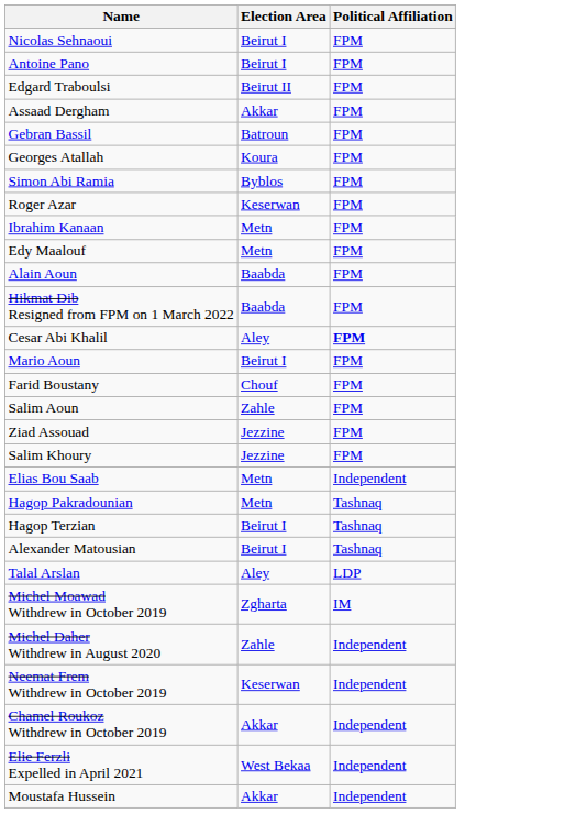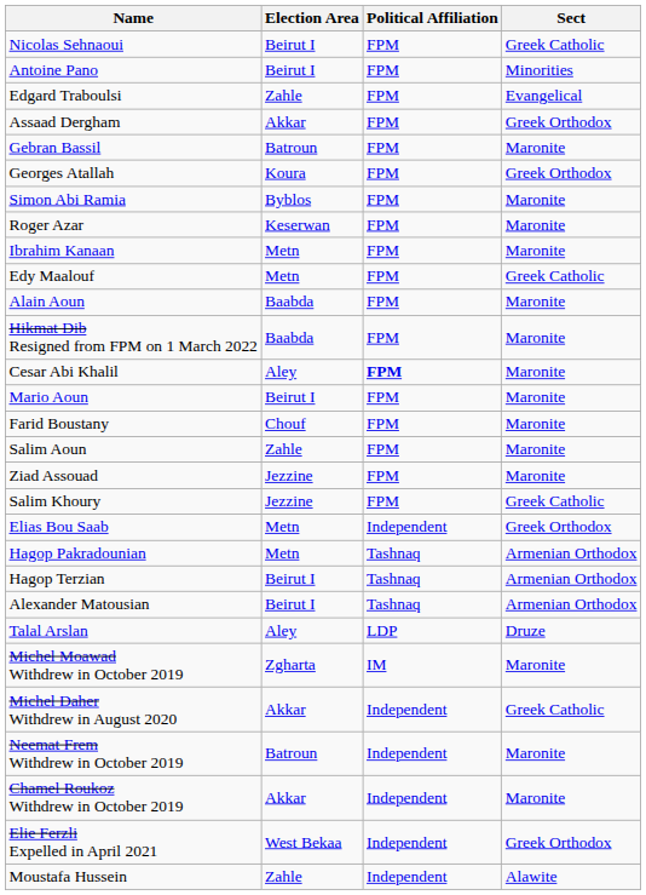+ column: Sect | Greek Catholic | Minorities | Evangelical | Greek Orthodox | Maronite | Greek Orthodox | Maronite | Maronite | Maronite | Greek Catholic | Maronite | Maronite | Maronite | Maronite | Maronite | Maronite | Maronite | Greek Catholic | Greek Orthodox | Armenian Orthodox | Armenian Orthodox | Armenian Orthodox | Druze | Maronite | Greek Catholic | Maronite | Maronite | Greek Orthodox | Alawite
Edgard Traboulsi | Election Area: Beirut II -> Zahle
Michel Daher Withdrew in August 2020 | Election Area: Zahle -> Akkar
Neemat Frem Withdrew in October 2019 | Election Area: Keserwan -> Batroun
Moustafa Hussein | Election Area: Akkar -> Zahle
